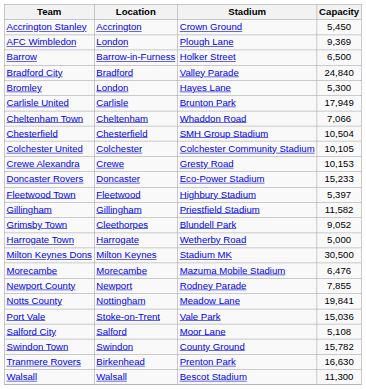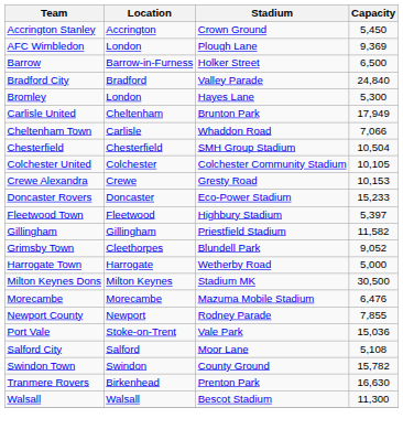Carlisle United | Location: Carlisle -> Cheltenham
Cheltenham Town | Location: Cheltenham -> Carlisle
- row: Notts County | Nottingham | Meadow Lane | 19,841
